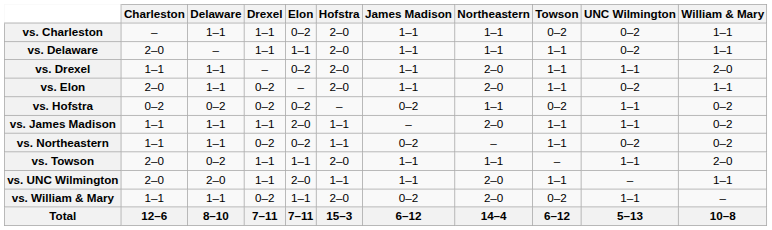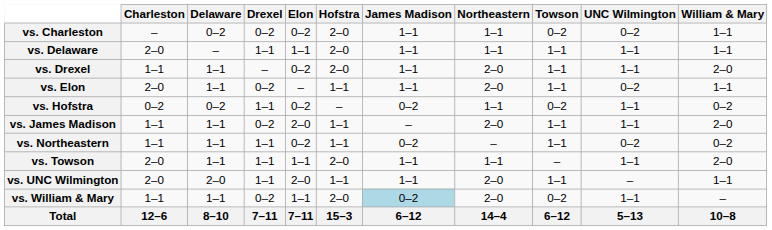vs. Charleston | Delaware: 1–1 -> 0–2
vs. Charleston | Drexel: 1–1 -> 0–2
vs. Delaware | UNC Wilmington: 0–2 -> 1–1
vs. Elon | Hofstra: 2–0 -> 1–1
vs. Hofstra | Drexel: 0–2 -> 1–1
vs. James Madison | Drexel: 1–1 -> 0–2
vs. James Madison | William & Mary: 0–2 -> 2–0
vs. Northeastern | Drexel: 0–2 -> 1–1
vs. Towson | Delaware: 0–2 -> 1–1
vs. William & Mary | James Madison: no background -> lightblue background
